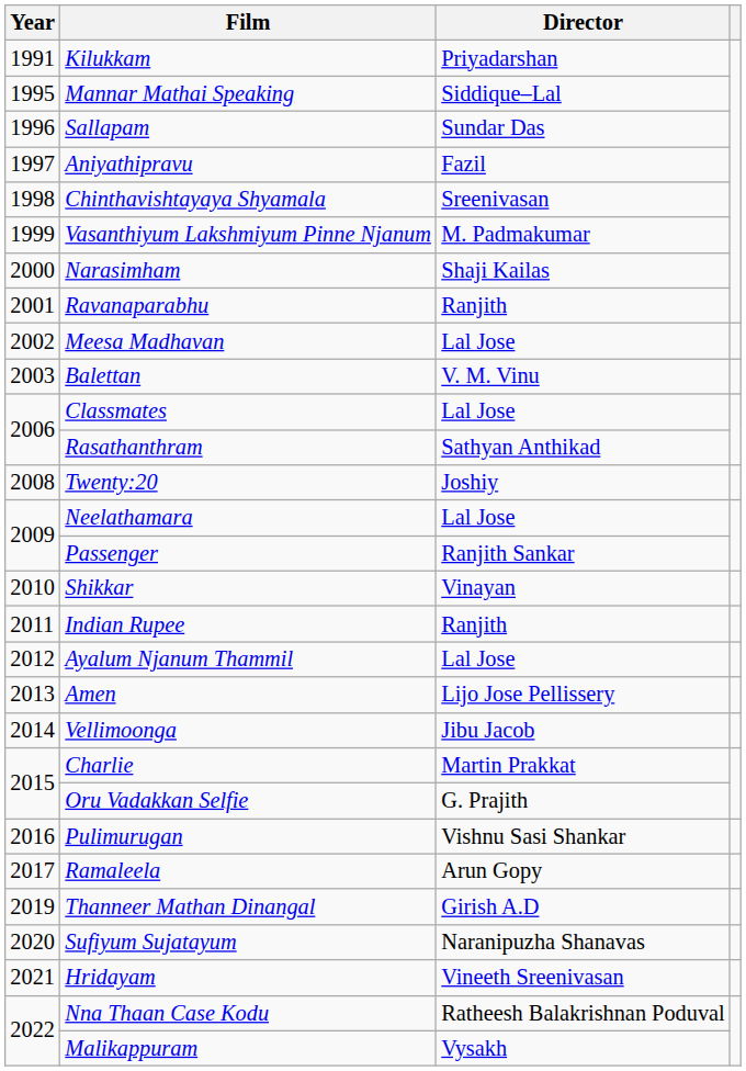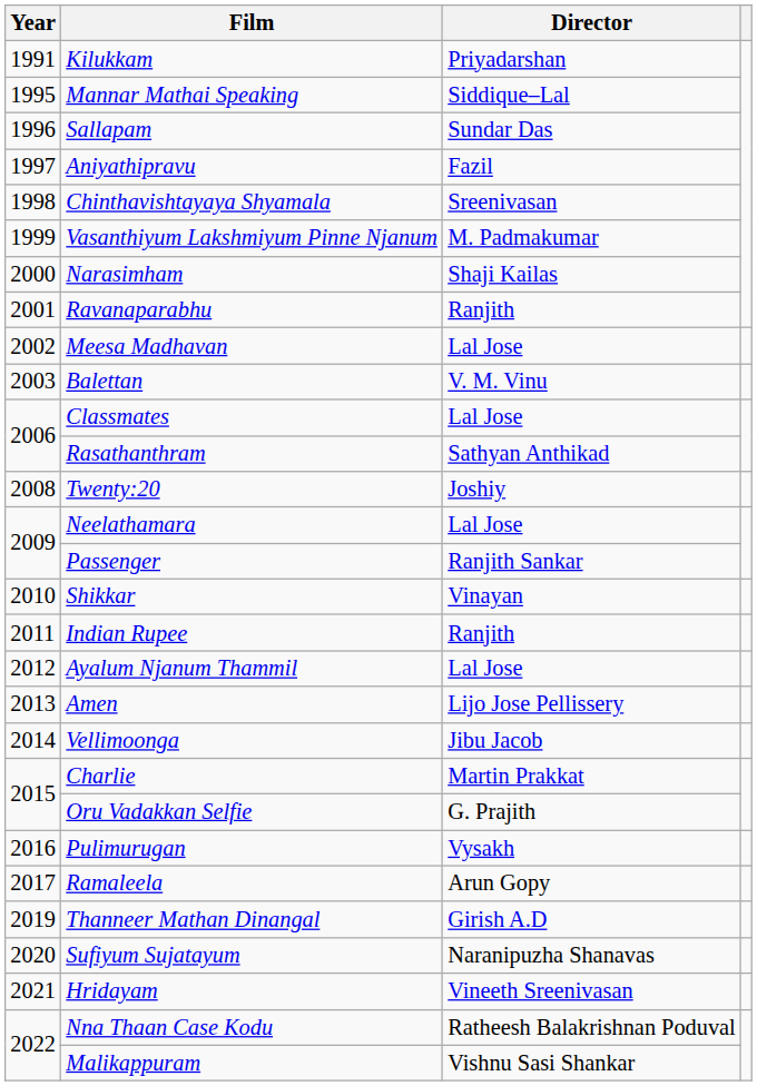Pulimurugan | Director: Vishnu Sasi Shankar -> Vysakh
Malikappuram | Director: Vysakh -> Vishnu Sasi Shankar
